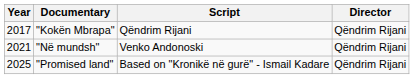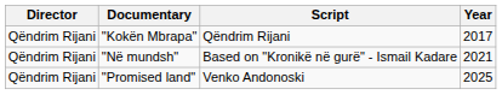columns swapped: Year <-> Director
"Në mundsh" | Script: Venko Andonoski -> Based on "Kronikë në gurë" - Ismail Kadare
"Promised land" | Script: Based on "Kronikë në gurë" - Ismail Kadare -> Venko Andonoski
